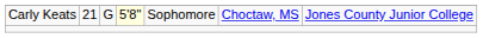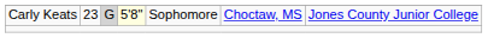Carly Keats | column 2: 21 -> 23
Carly Keats | column 3: no background -> lightgrey background
